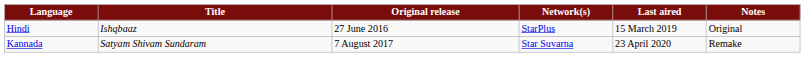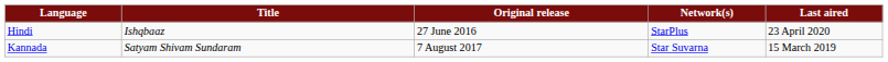- column: Notes | Original | Remake
Hindi | Last aired: 15 March 2019 -> 23 April 2020
Kannada | Last aired: 23 April 2020 -> 15 March 2019
